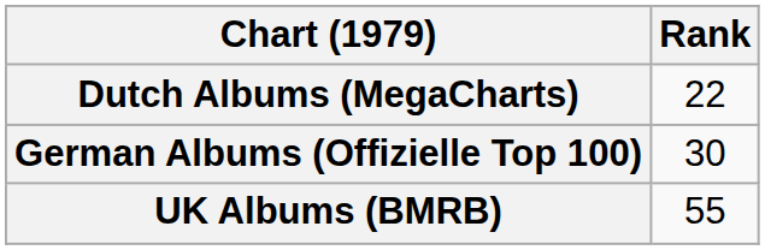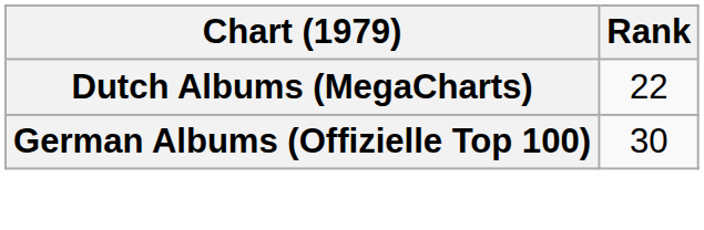- row: UK Albums (BMRB) | 55
